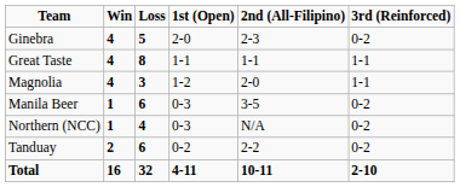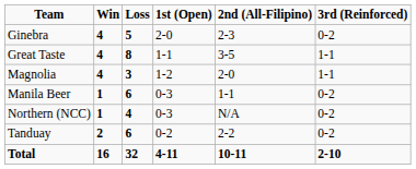Great Taste | 2nd (All-Filipino): 1-1 -> 3-5
Manila Beer | 2nd (All-Filipino): 3-5 -> 1-1
